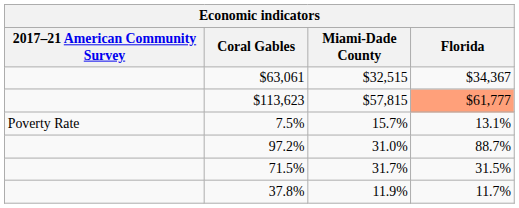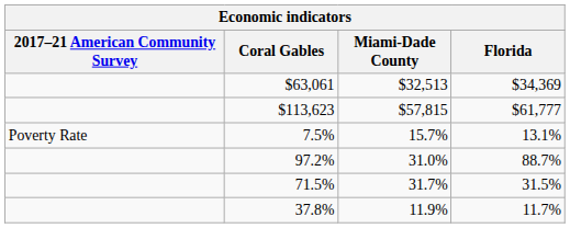$63,061 | Miami-Dade County: $32,515 -> $32,513
$63,061 | Florida: $34,367 -> $34,369
$113,623 | Florida: lightsalmon background -> no background
